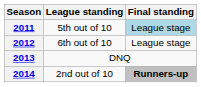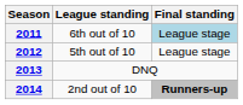2011 | League standing: 5th out of 10 -> 6th out of 10
2012 | League standing: 6th out of 10 -> 5th out of 10
